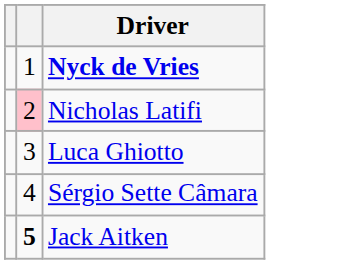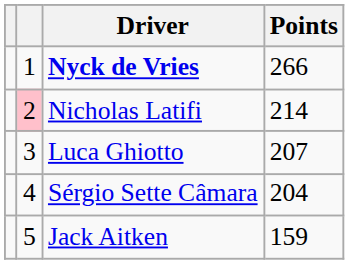+ column: Points | 266 | 214 | 207 | 204 | 159
Jack Aitken | column 2: bold -> normal
